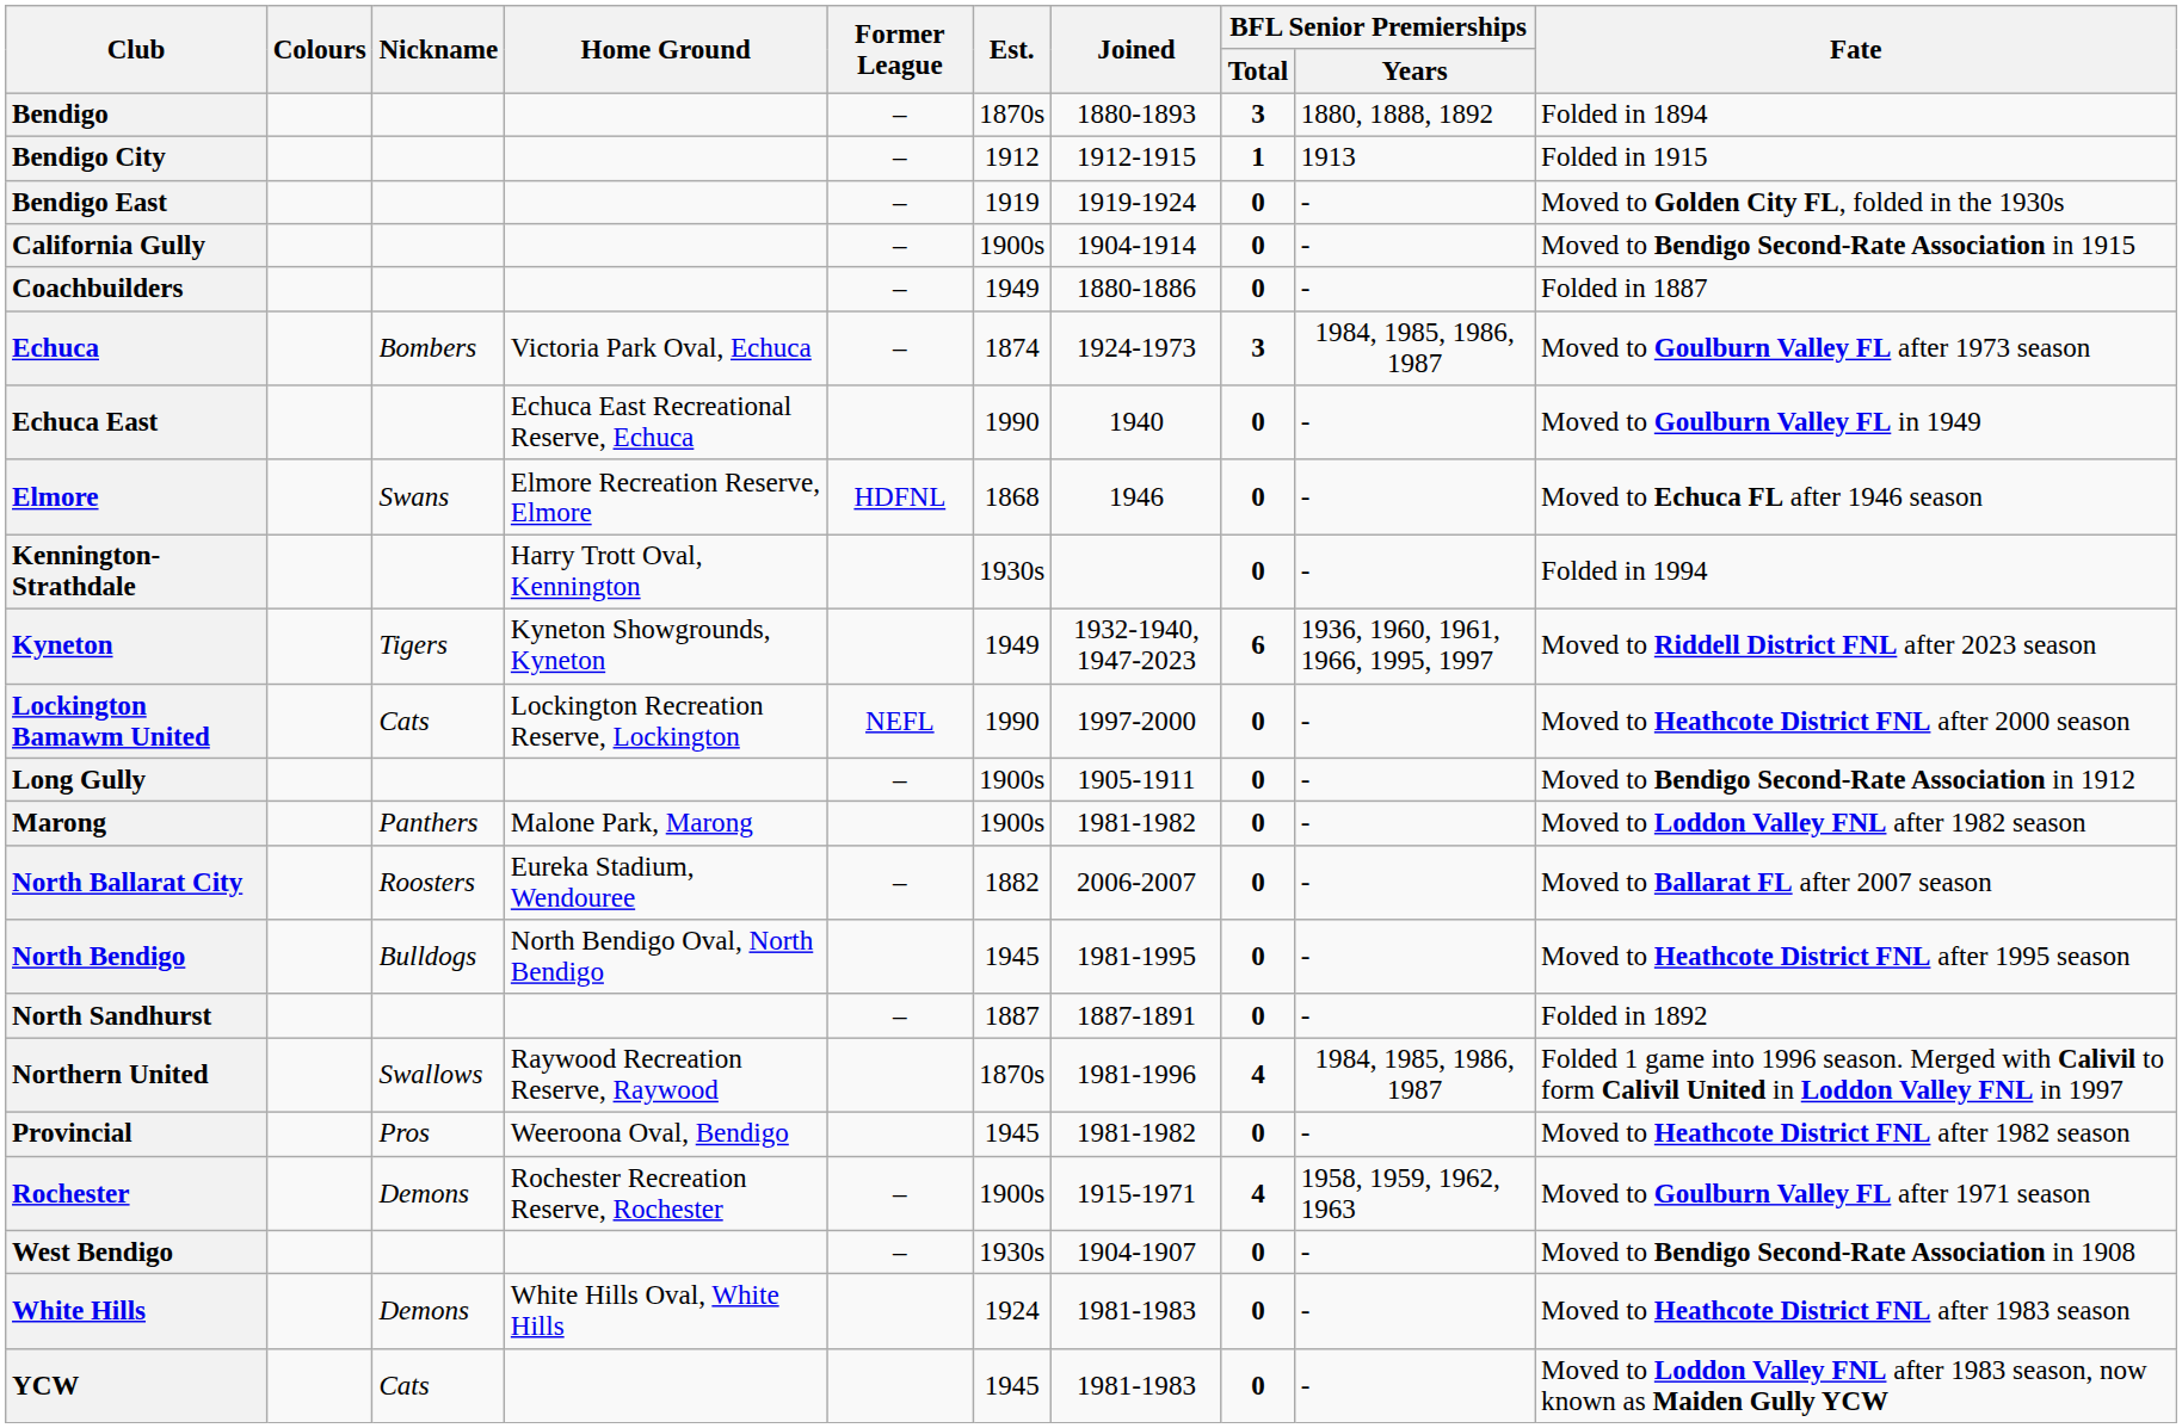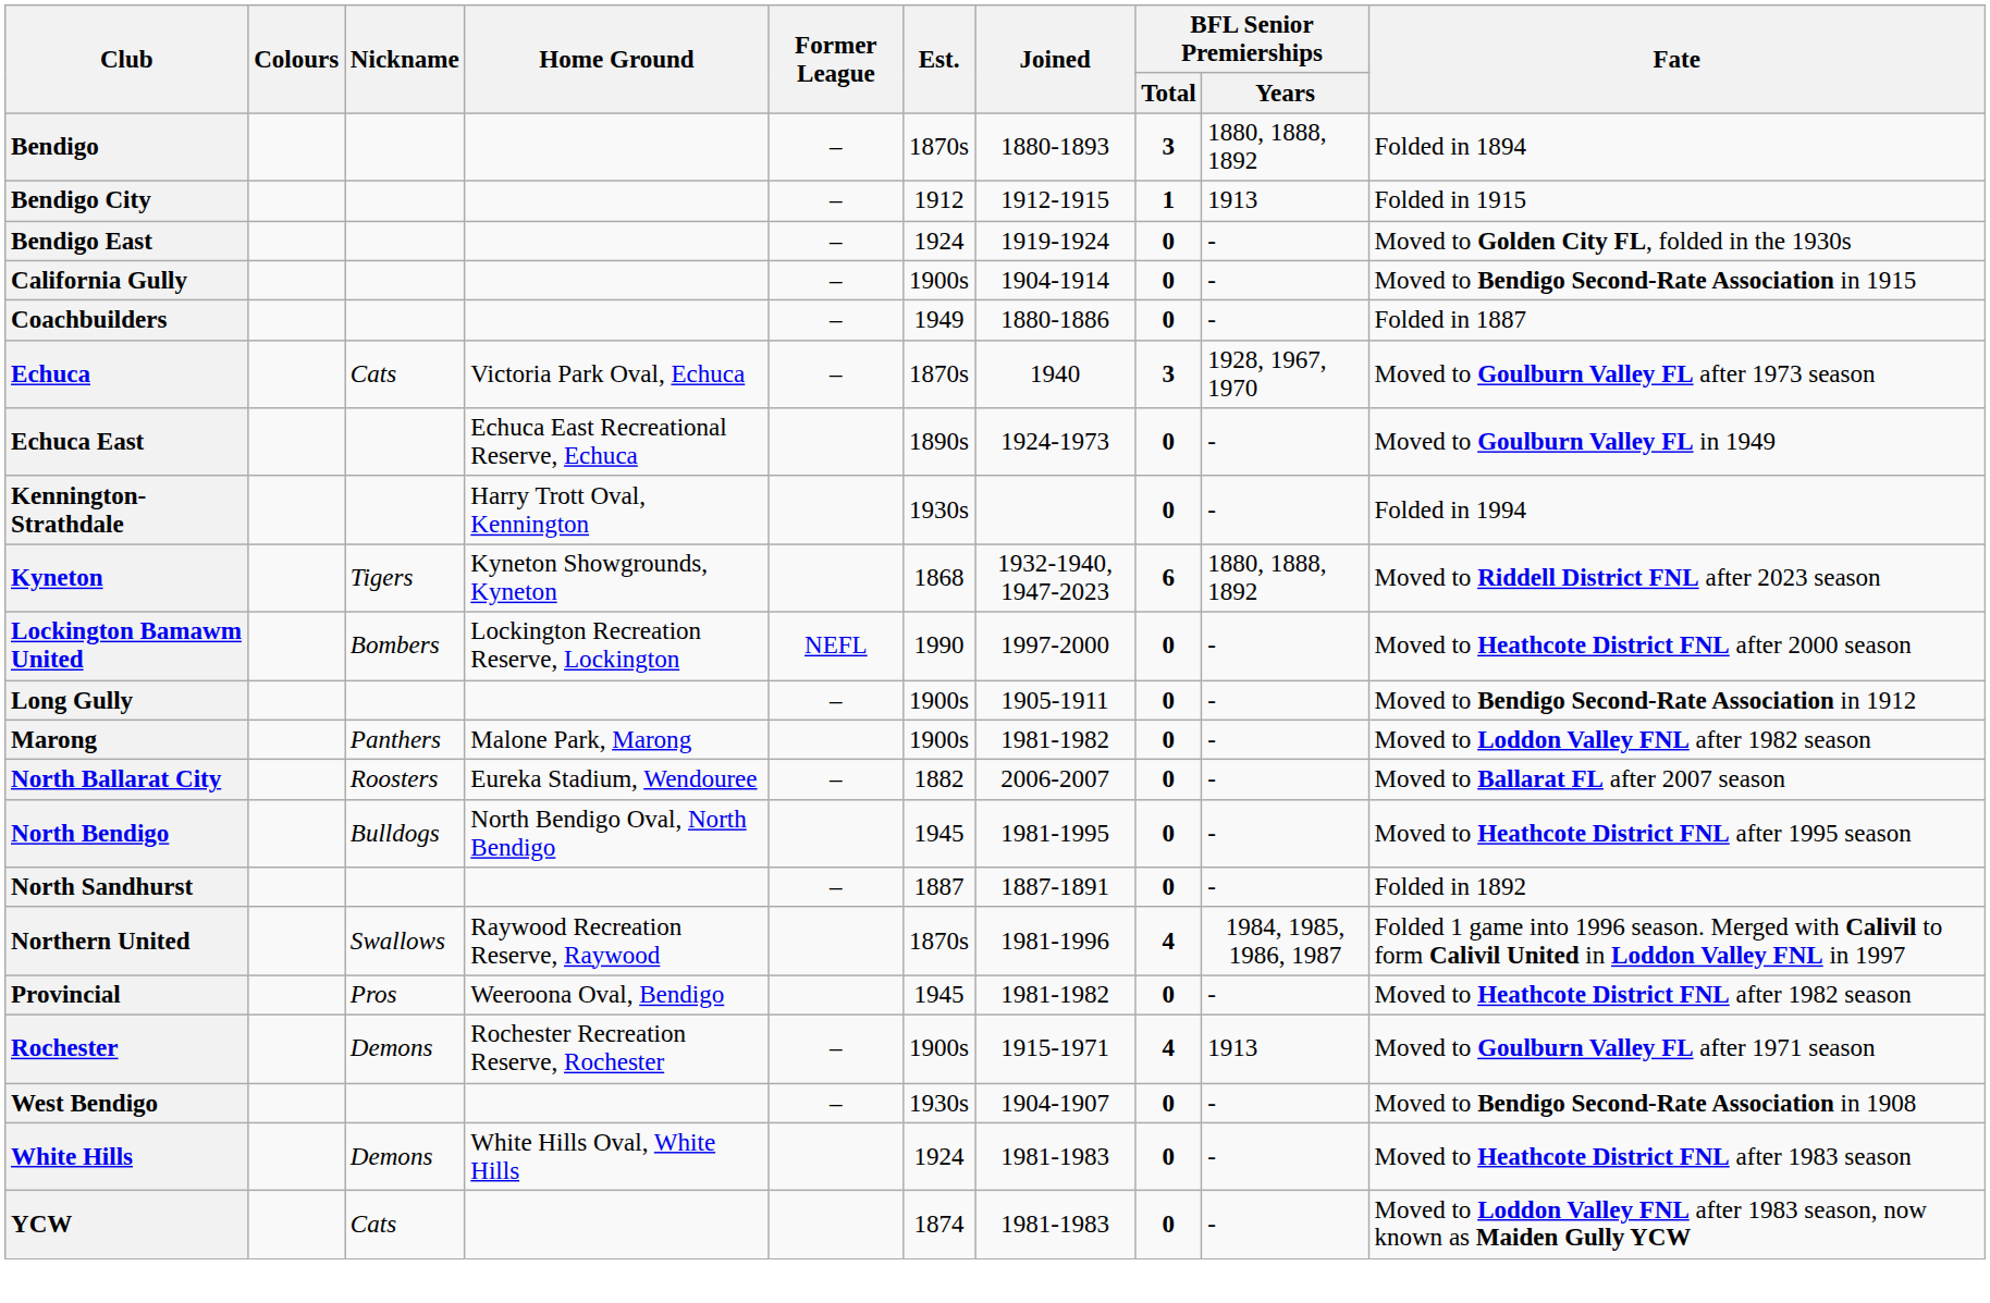Bendigo East | Est.: 1919 -> 1924
Echuca | Nickname: Bombers -> Cats
Echuca | Est.: 1874 -> 1870s
Echuca | Joined: 1924-1973 -> 1940
Echuca | BFL Senior Premierships / Years: 1984, 1985, 1986, 1987 -> 1928, 1967, 1970
Echuca East | Est.: 1990 -> 1890s
Echuca East | Joined: 1940 -> 1924-1973
- row: Elmore | Swans | Elmore Recreation Reserve, Elmore | HDFNL | 1868 | 1946 | 0 | - | Moved to Echuca FL after 1946 season
Kyneton | Est.: 1949 -> 1868
Kyneton | BFL Senior Premierships / Years: 1936, 1960, 1961, 1966, 1995, 1997 -> 1880, 1888, 1892
Lockington Bamawm United | Nickname: Cats -> Bombers
Rochester | BFL Senior Premierships / Years: 1958, 1959, 1962, 1963 -> 1913
YCW | Est.: 1945 -> 1874
